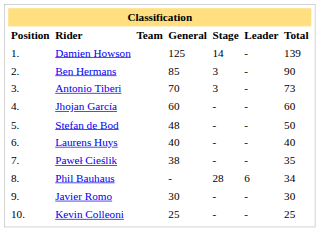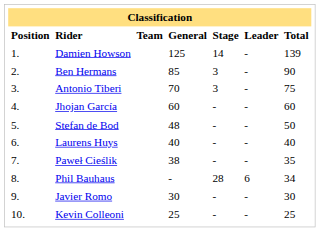Antonio Tiberi | Total: 73 -> 75
